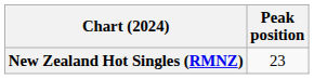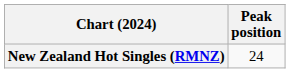New Zealand Hot Singles (RMNZ) | Peak position: 23 -> 24
